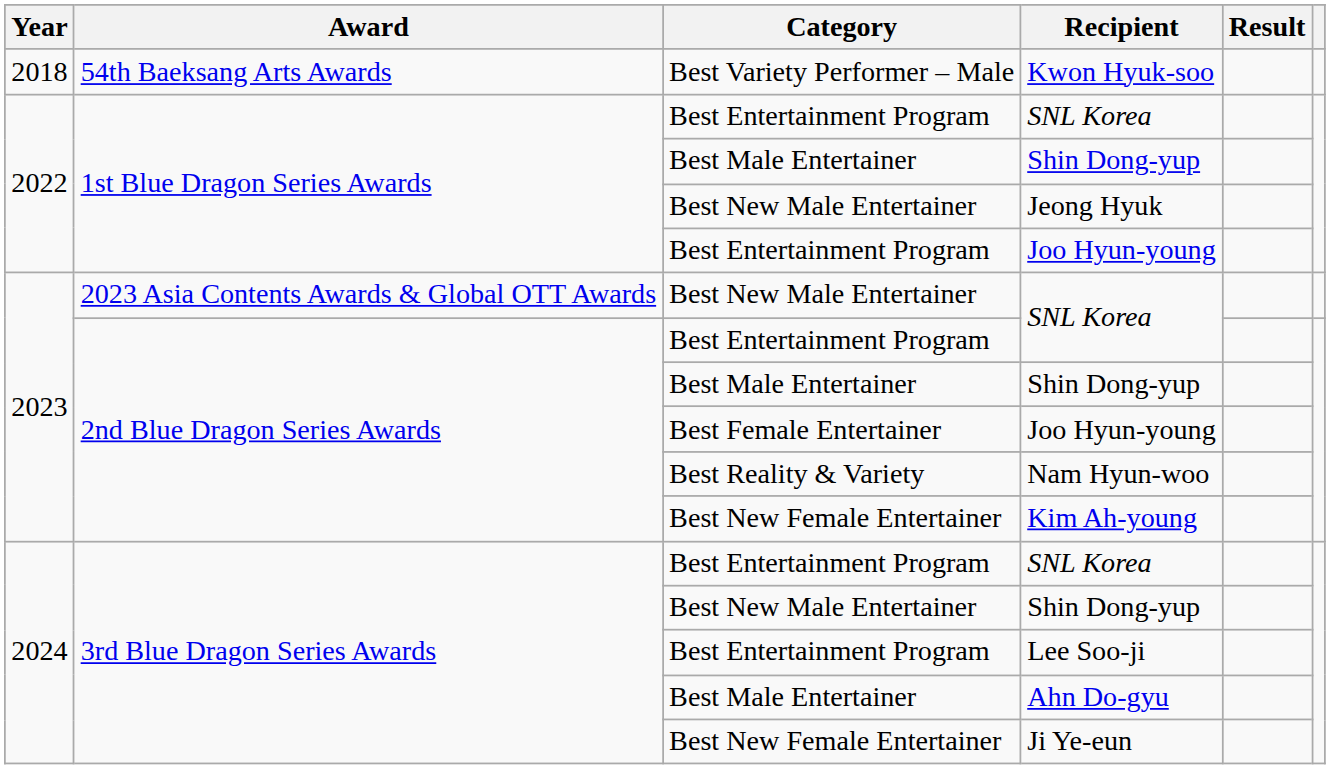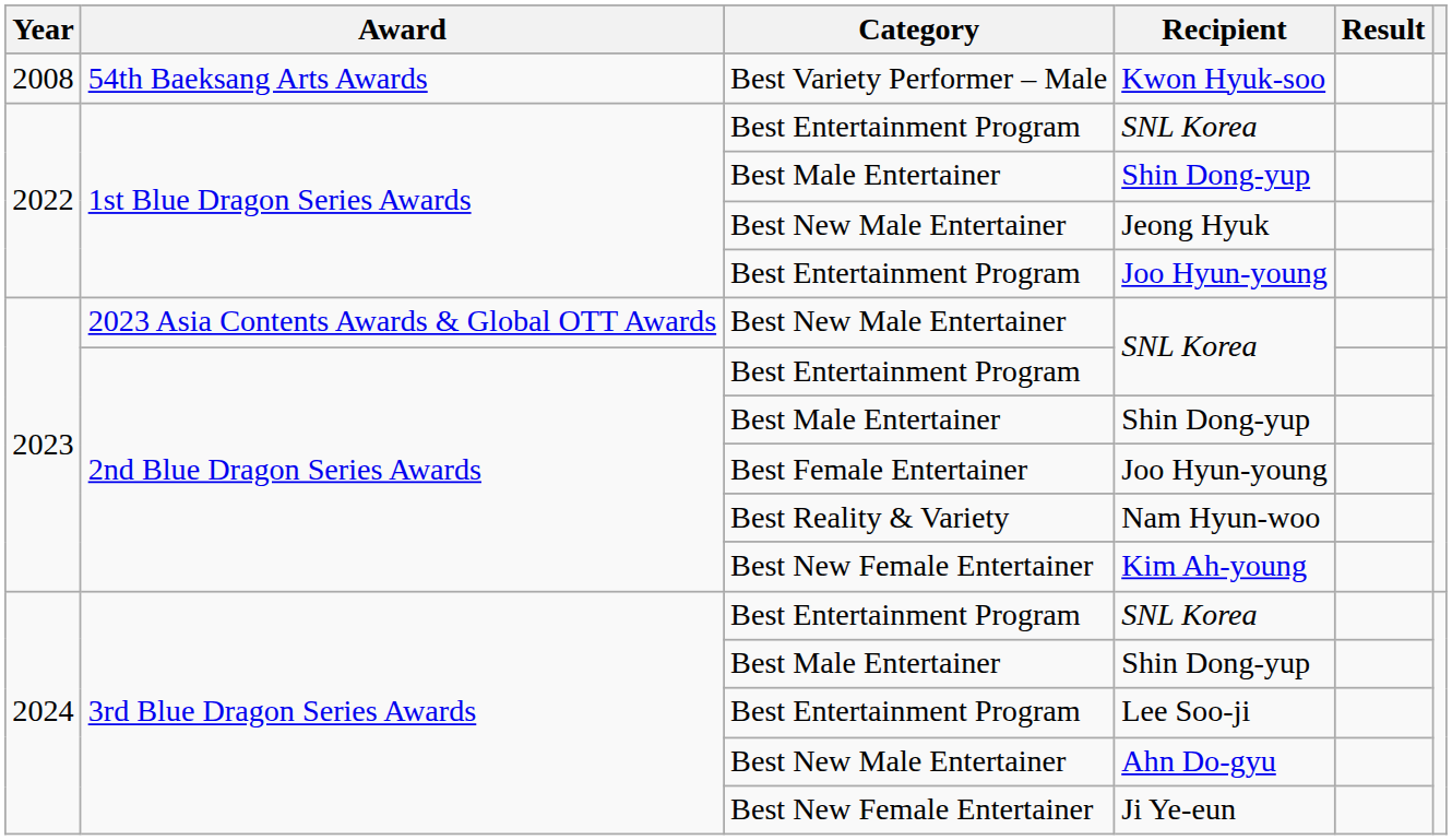Kwon Hyuk-soo | Year: 2018 -> 2008
3rd Blue Dragon Series Awards / Shin Dong-yup | Category: Best New Male Entertainer -> Best Male Entertainer
Ahn Do-gyu | Category: Best Male Entertainer -> Best New Male Entertainer
